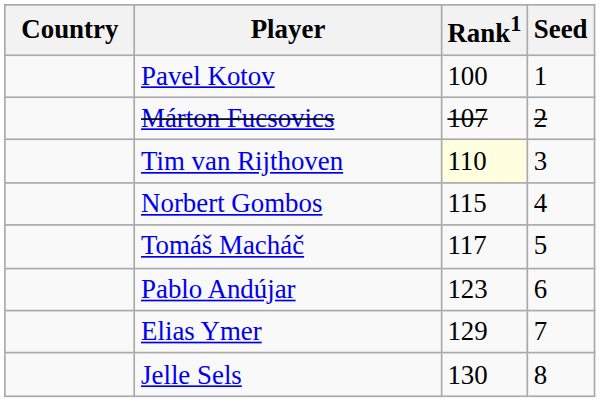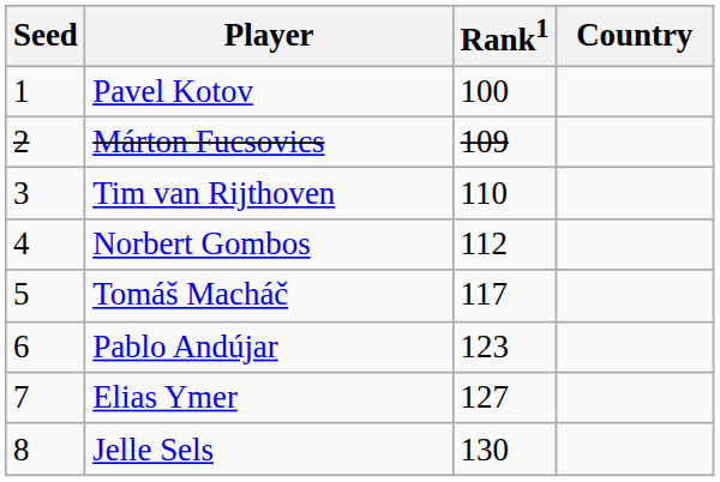columns swapped: Country <-> Seed
Márton Fucsovics | Rank1: 107 -> 109
Tim van Rijthoven | Rank1: lightyellow background -> no background
Norbert Gombos | Rank1: 115 -> 112
Elias Ymer | Rank1: 129 -> 127
